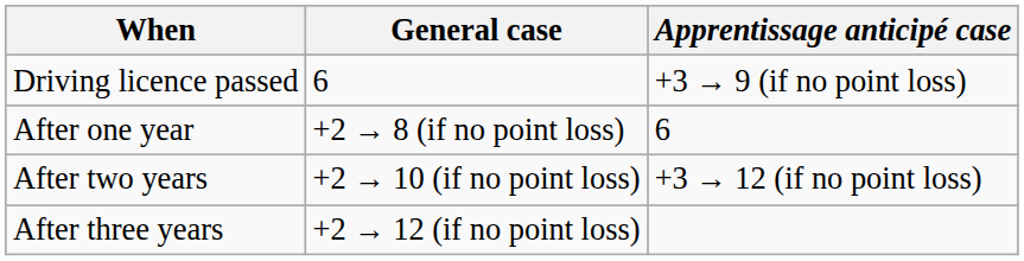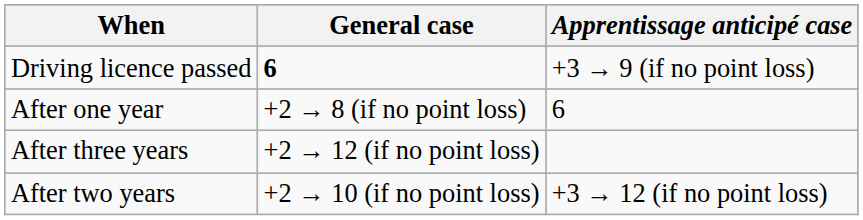Driving licence passed | General case: normal -> bold
rows swapped: After two years <-> After three years
